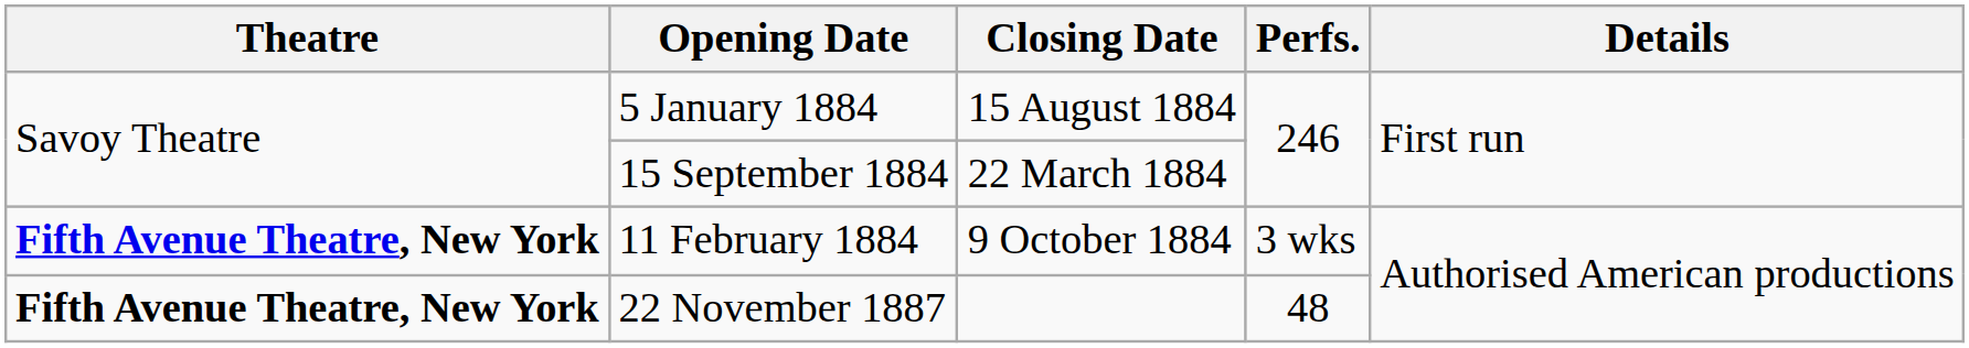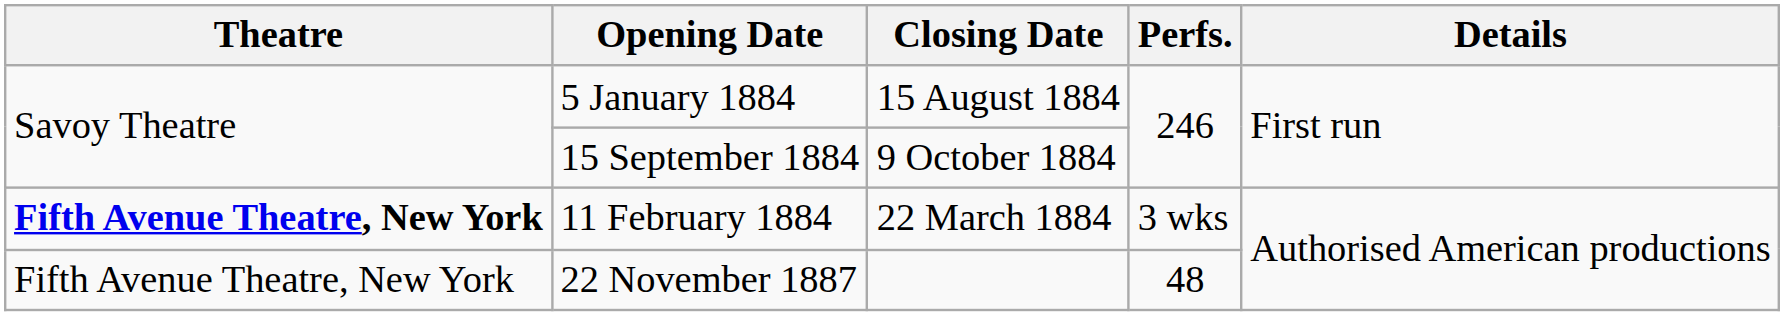15 September 1884 | Closing Date: 22 March 1884 -> 9 October 1884
11 February 1884 | Closing Date: 9 October 1884 -> 22 March 1884
22 November 1887 | Theatre: bold -> normal
